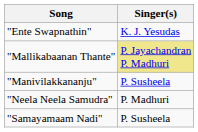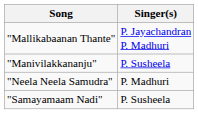- row: "Ente Swapnathin" | K. J. Yesudas
"Mallikabaanan Thante" | Singer(s): khaki background -> no background
